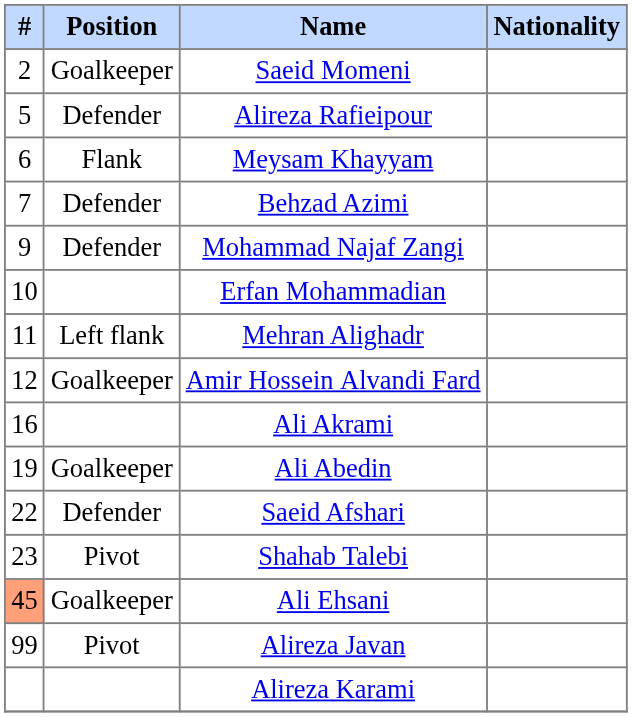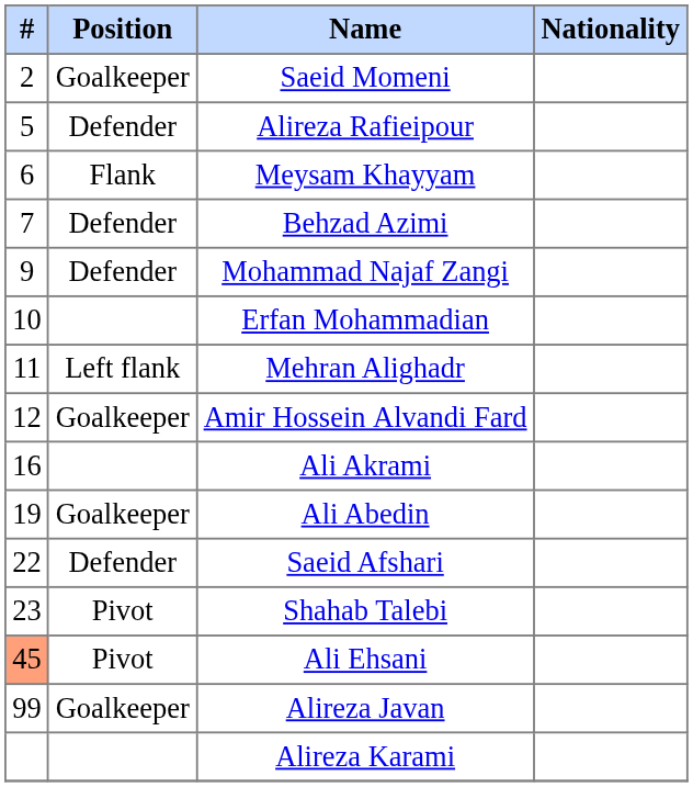Ali Ehsani | Position: Goalkeeper -> Pivot
Alireza Javan | Position: Pivot -> Goalkeeper
